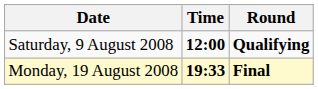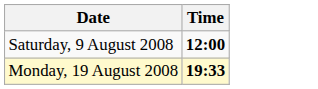- column: Round | Qualifying | Final
